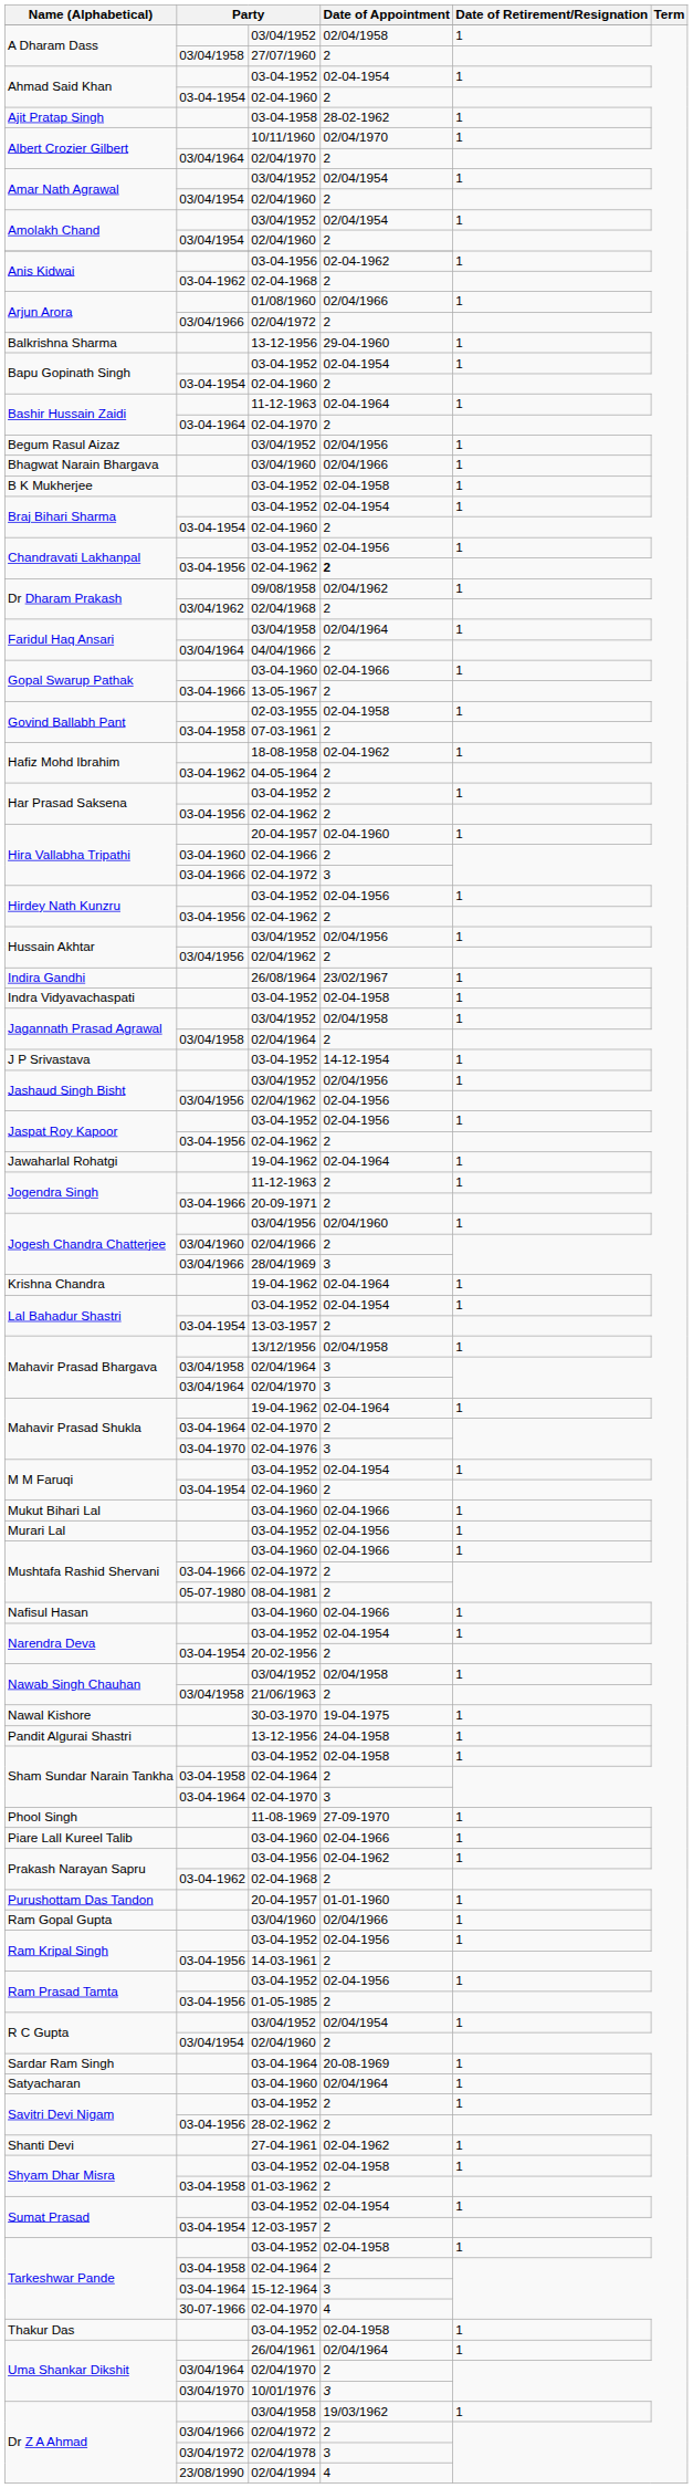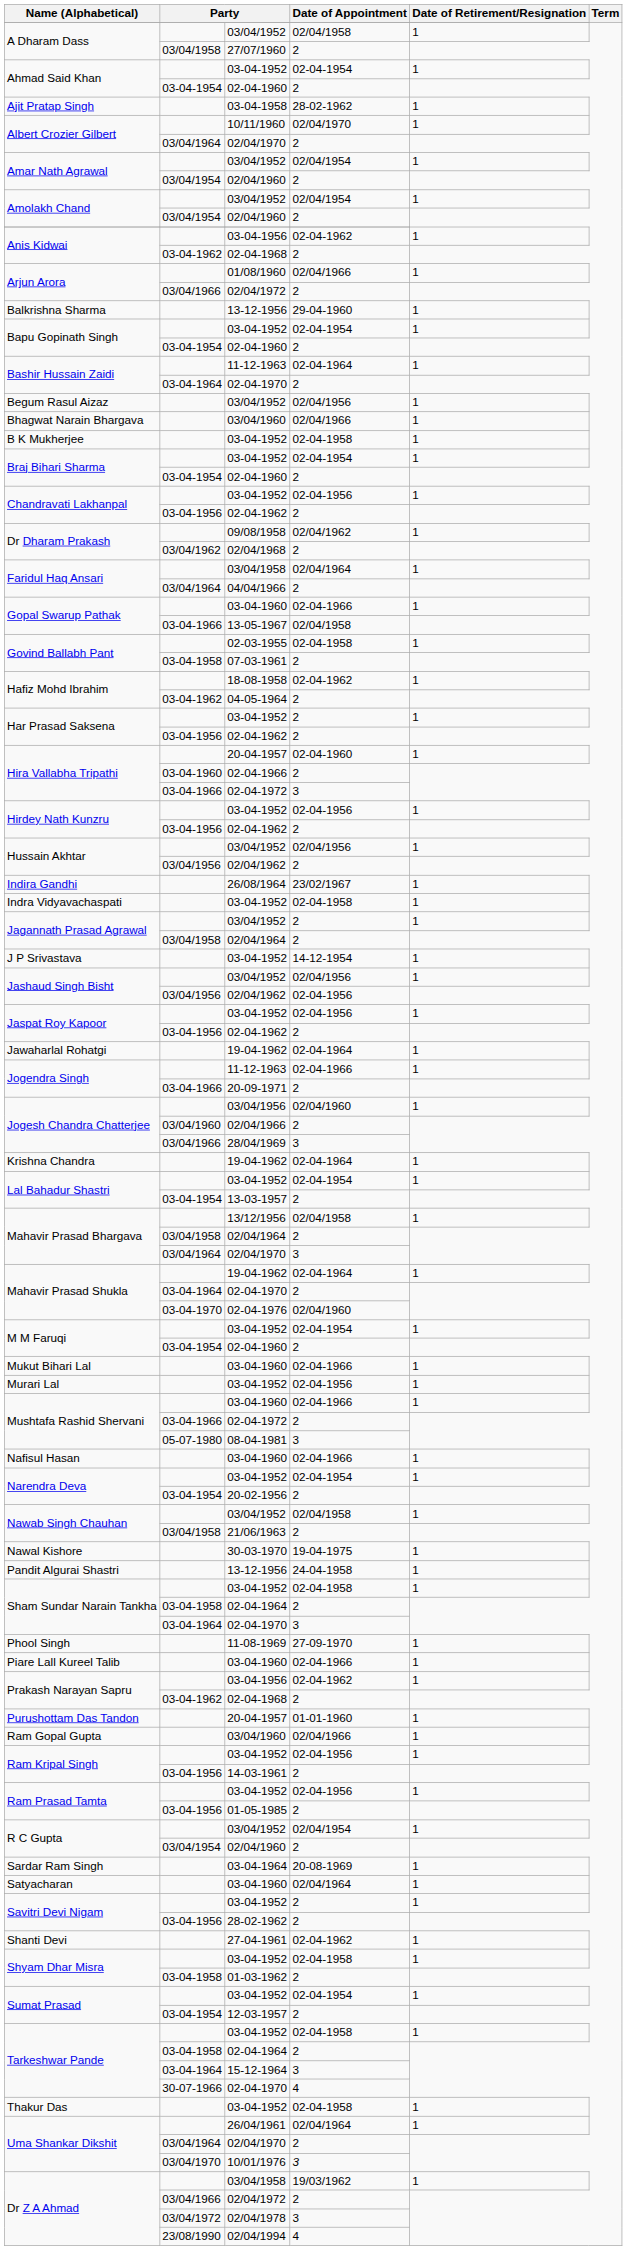Chandravati Lakhanpal / 02-04-1962 | Date of Appointment: bold -> normal
Gopal Swarup Pathak / 13-05-1967 | Date of Appointment: 2 -> 02/04/1958
Jagannath Prasad Agrawal / 03/04/1952 | Date of Appointment: 02/04/1958 -> 2
Jogendra Singh / 11-12-1963 | Date of Appointment: 2 -> 02-04-1966
Mahavir Prasad Bhargava / 02/04/1964 | Date of Appointment: 3 -> 2
Mahavir Prasad Shukla / 02-04-1976 | Date of Appointment: 3 -> 02/04/1960
Mushtafa Rashid Shervani / 08-04-1981 | Date of Appointment: 2 -> 3
